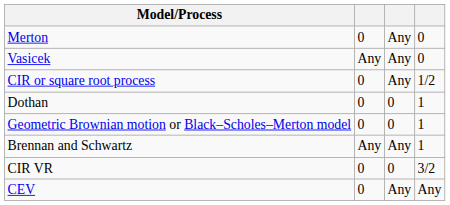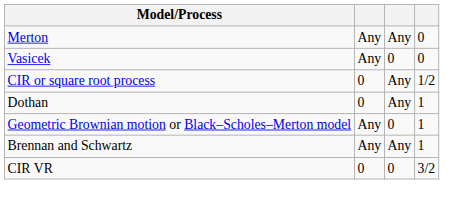Merton | column 2: 0 -> Any
Vasicek | column 3: Any -> 0
Dothan | column 3: 0 -> Any
Geometric Brownian motion or Black–Scholes–Merton model | column 2: 0 -> Any
- row: CEV | 0 | Any | Any
